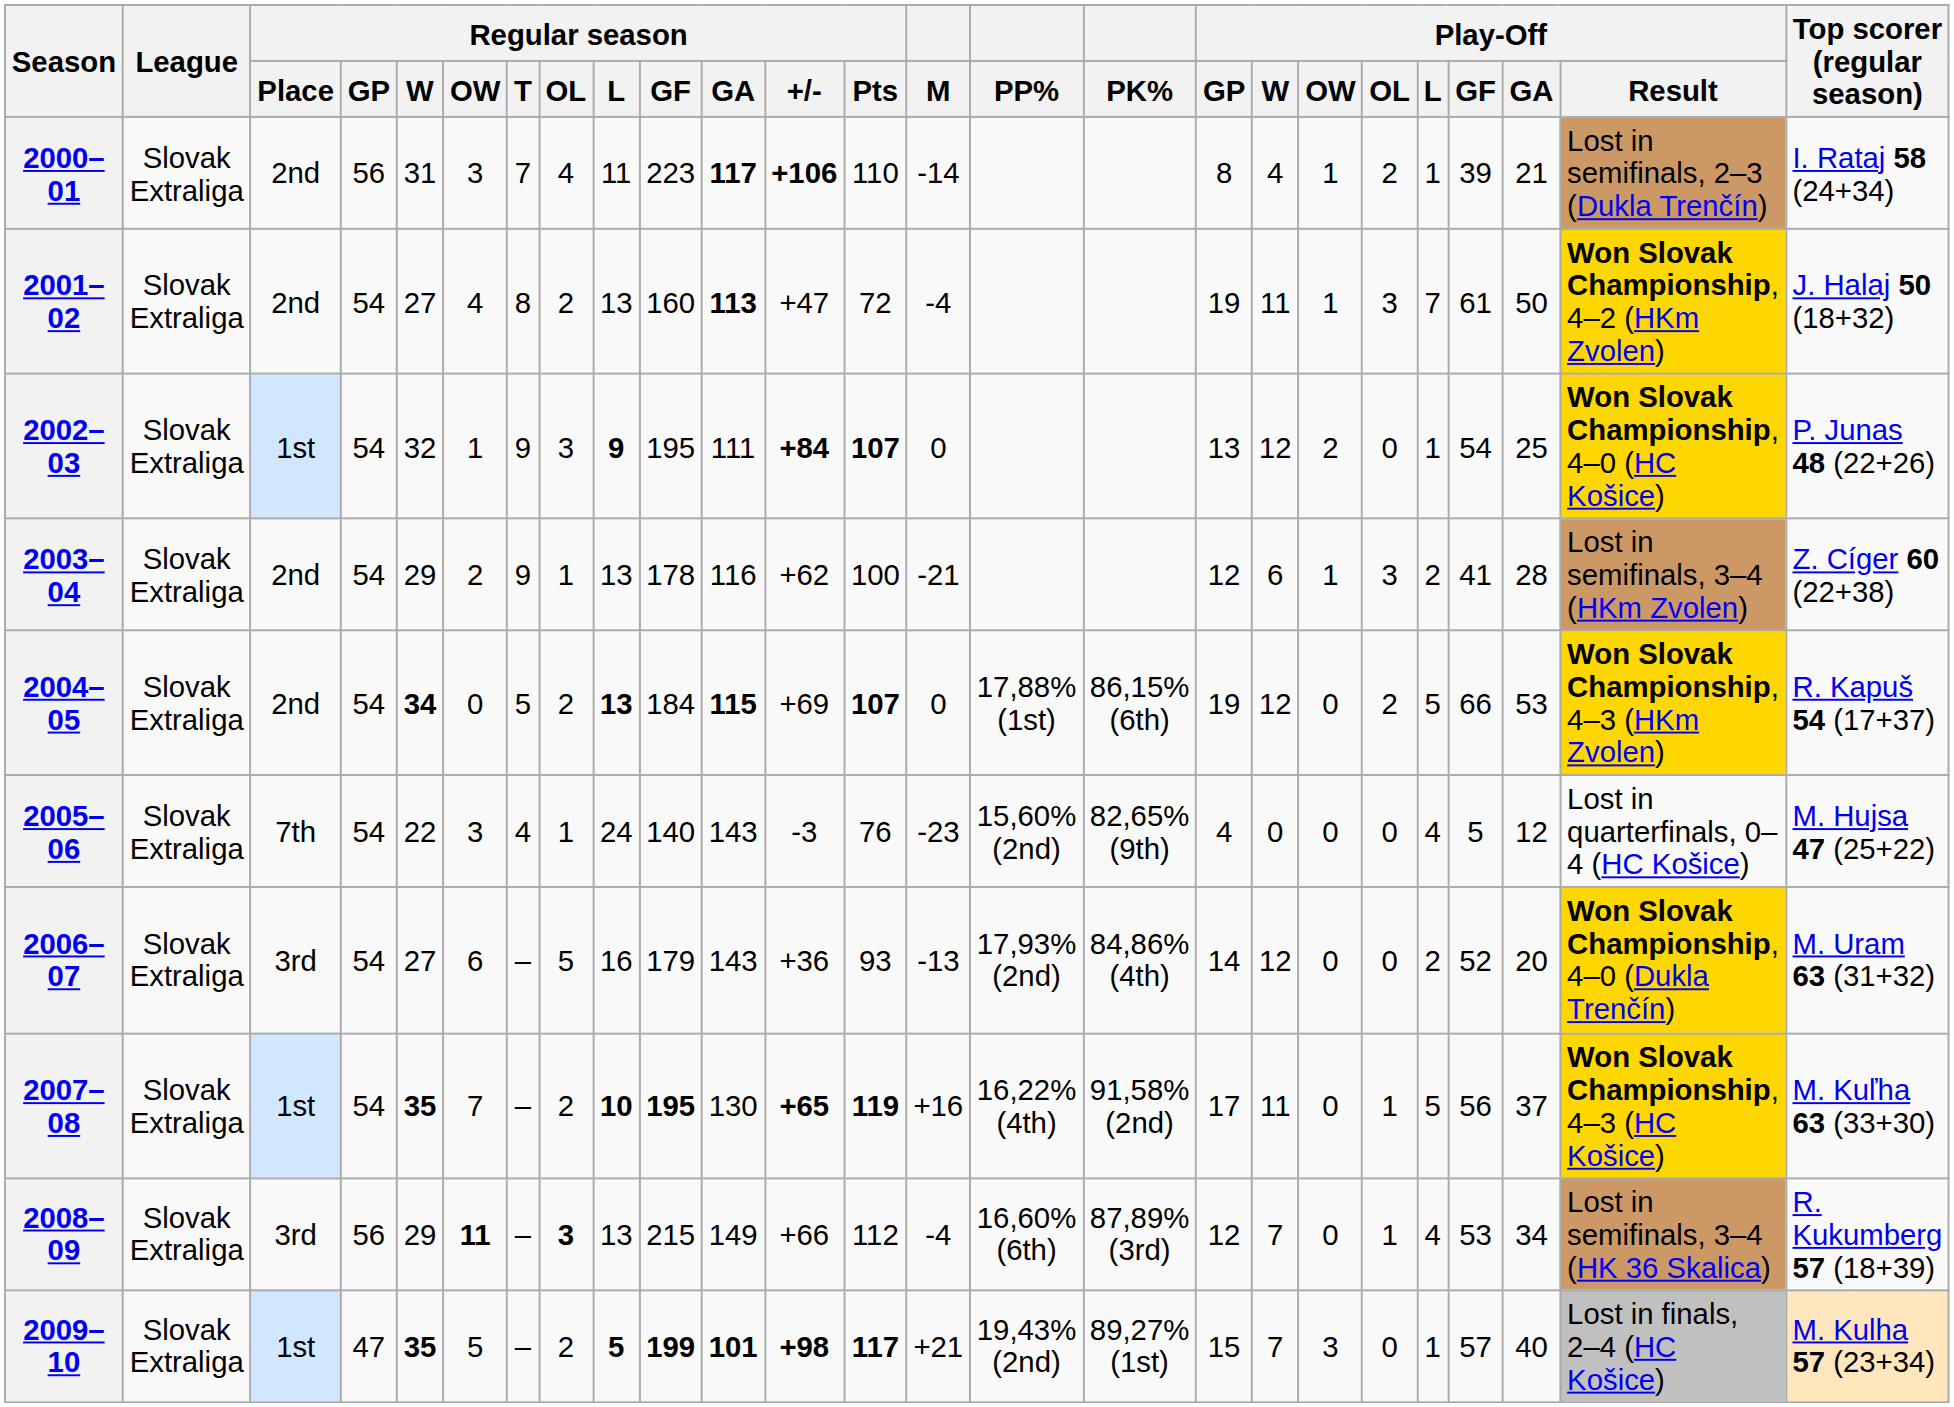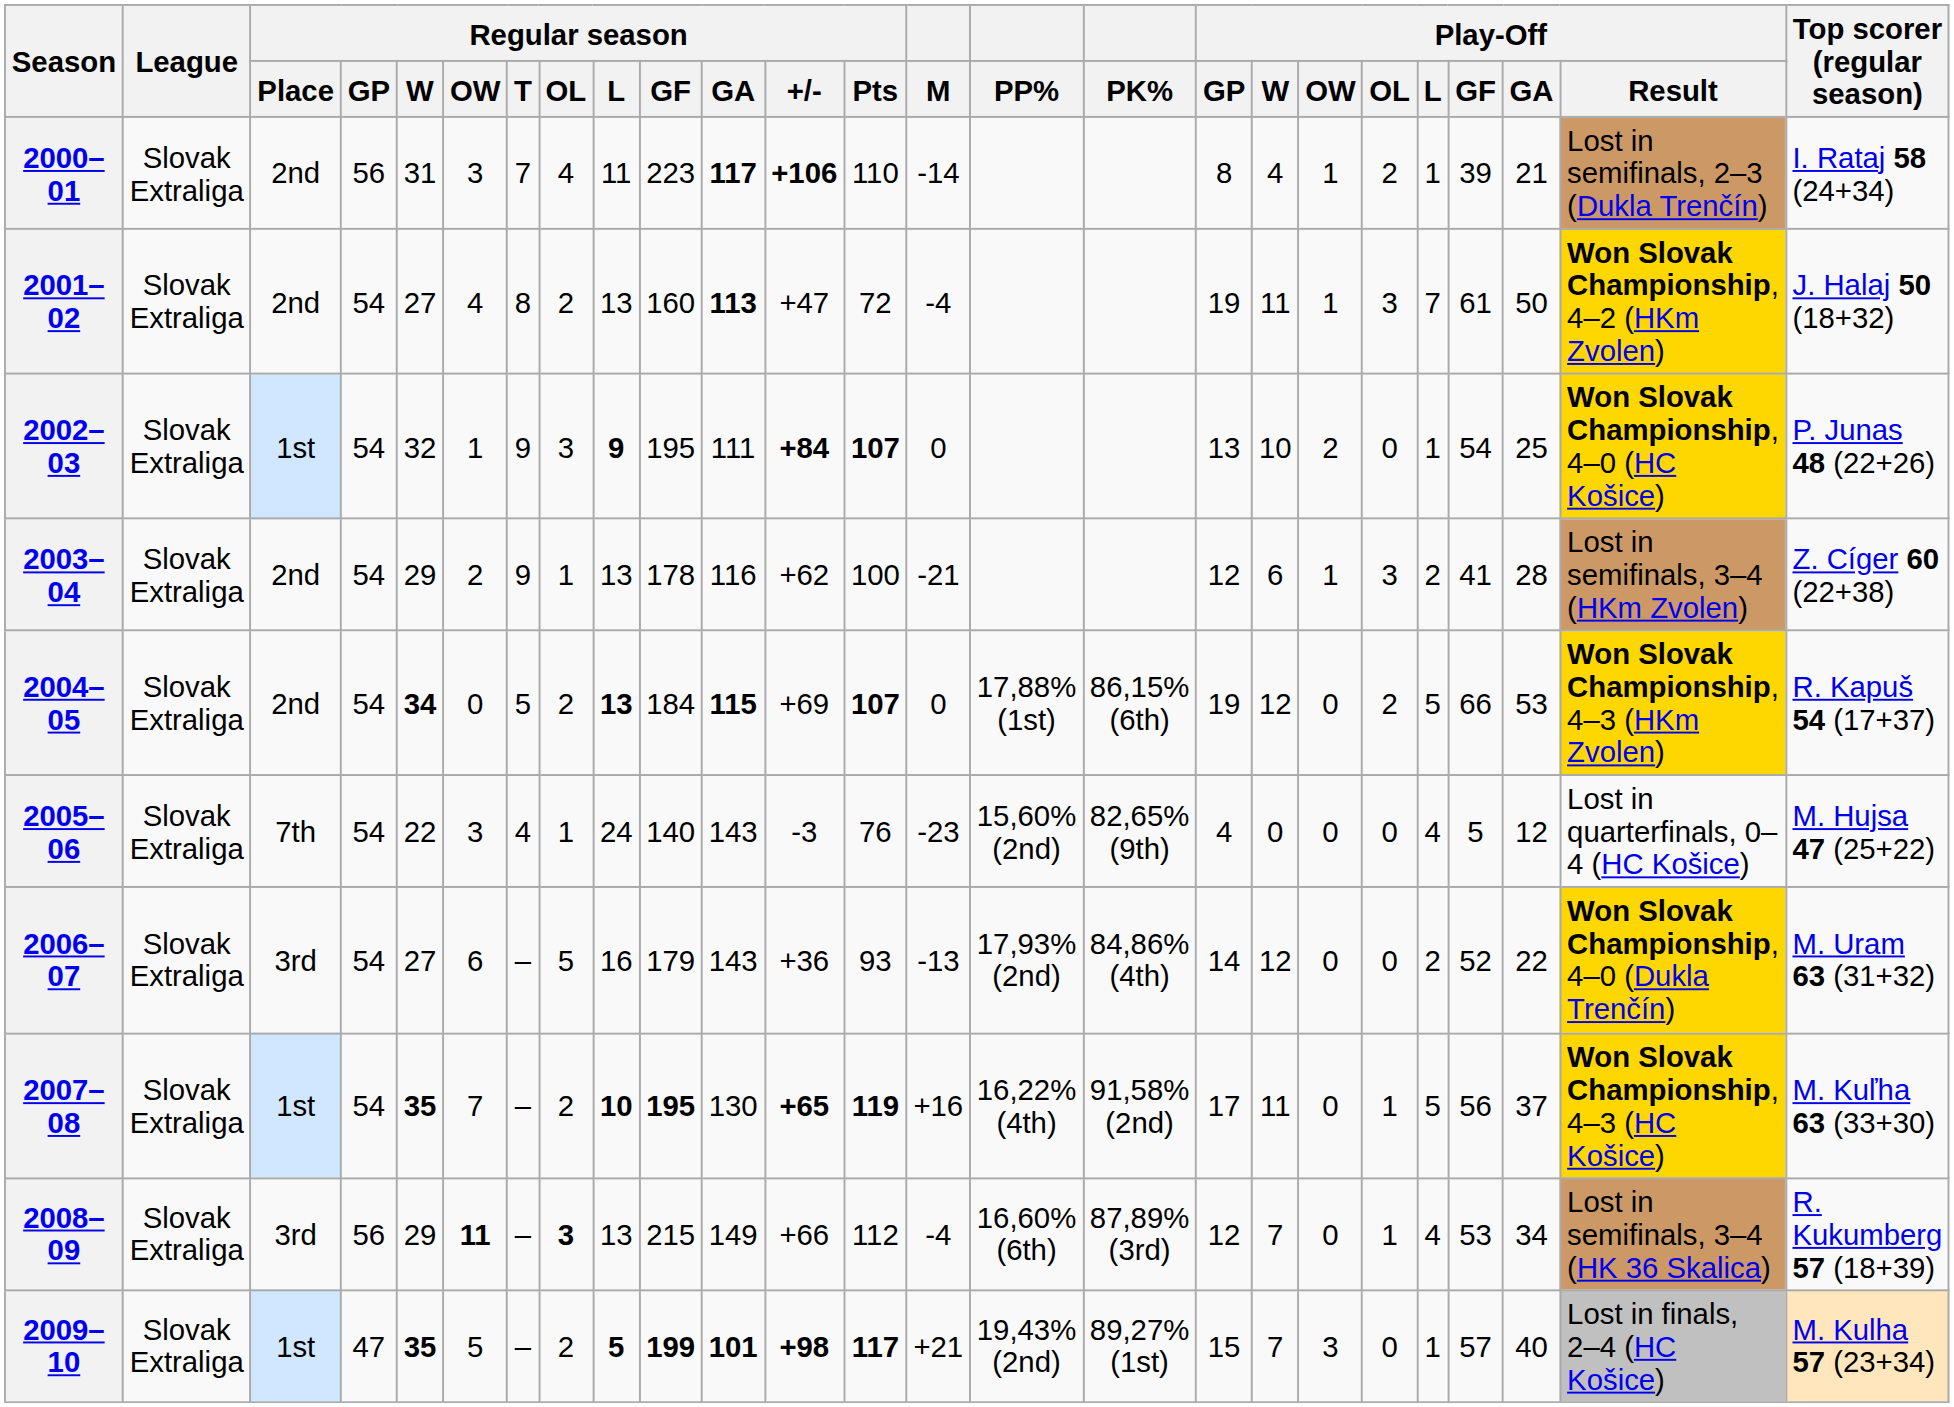2002–03 | Play-Off / W: 12 -> 10
2006–07 | Play-Off / GA: 20 -> 22
